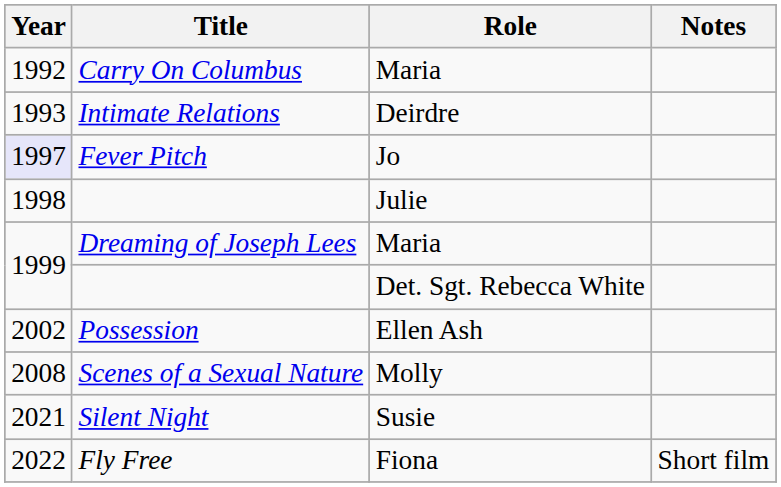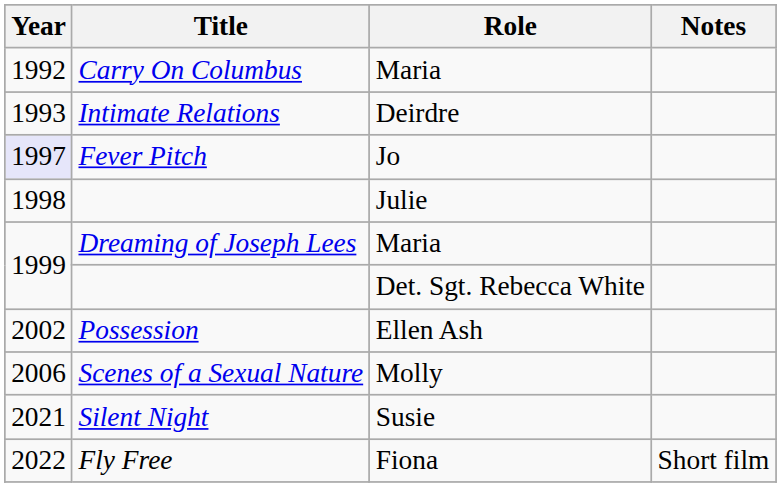Scenes of a Sexual Nature | Year: 2008 -> 2006
